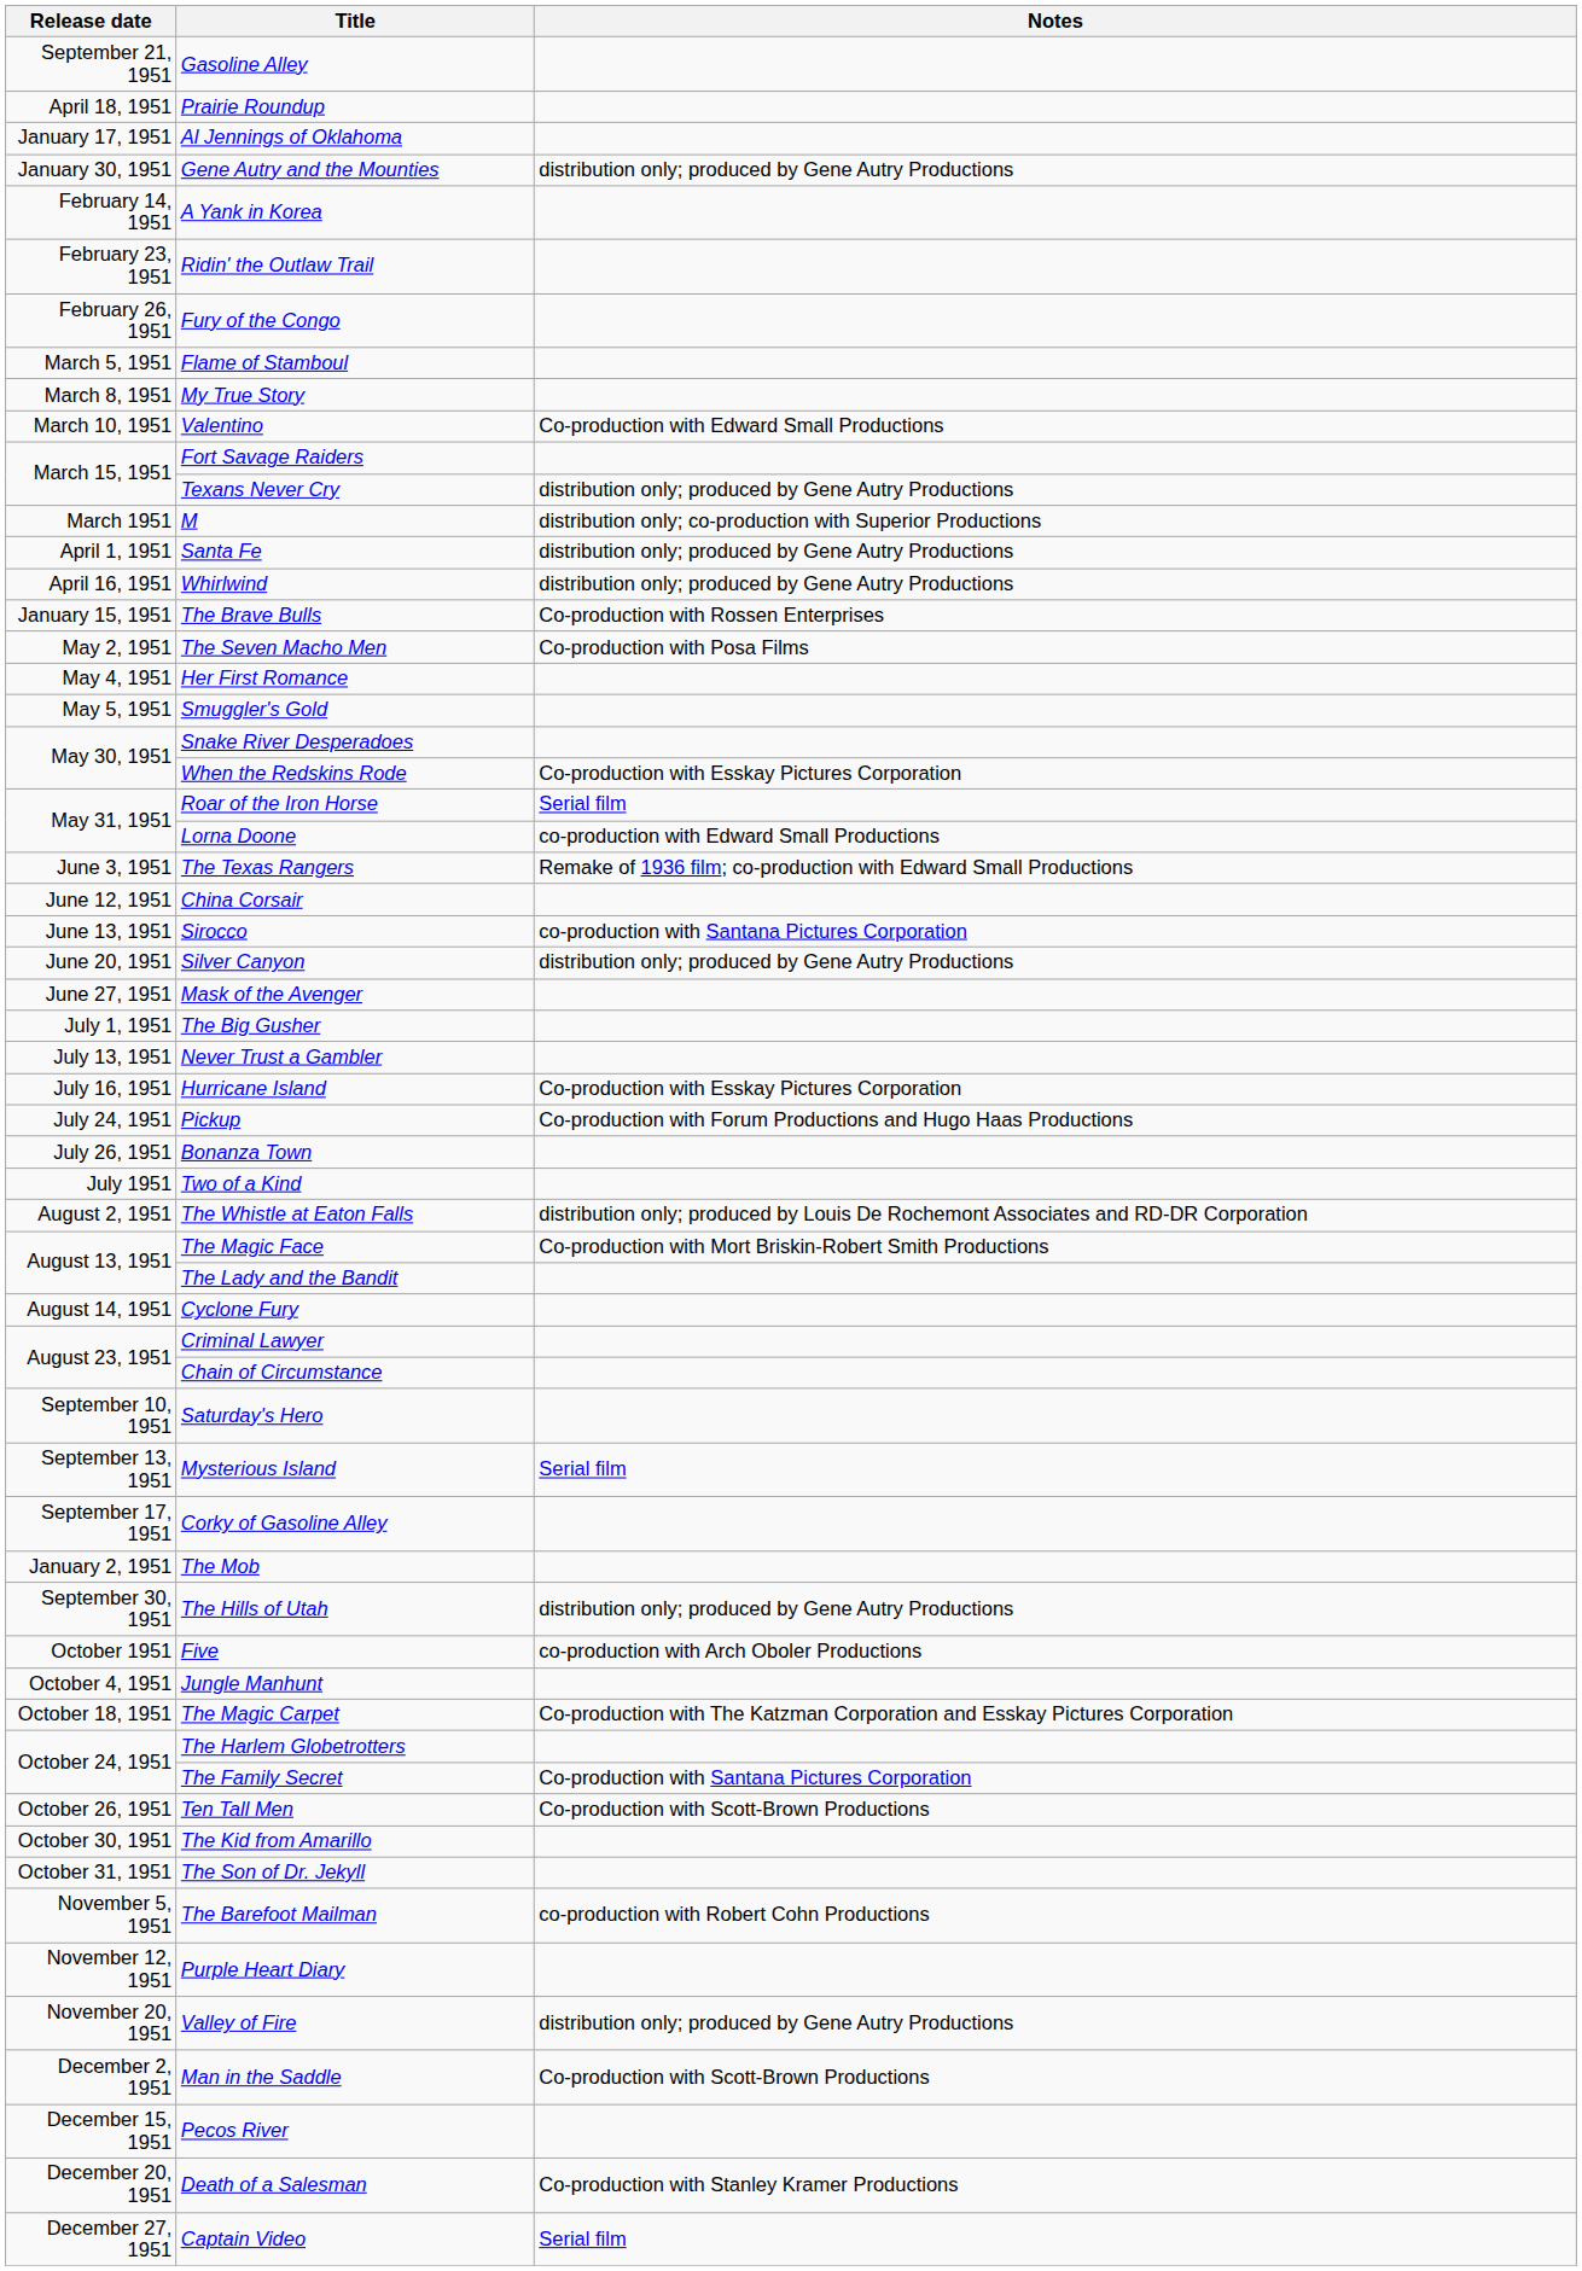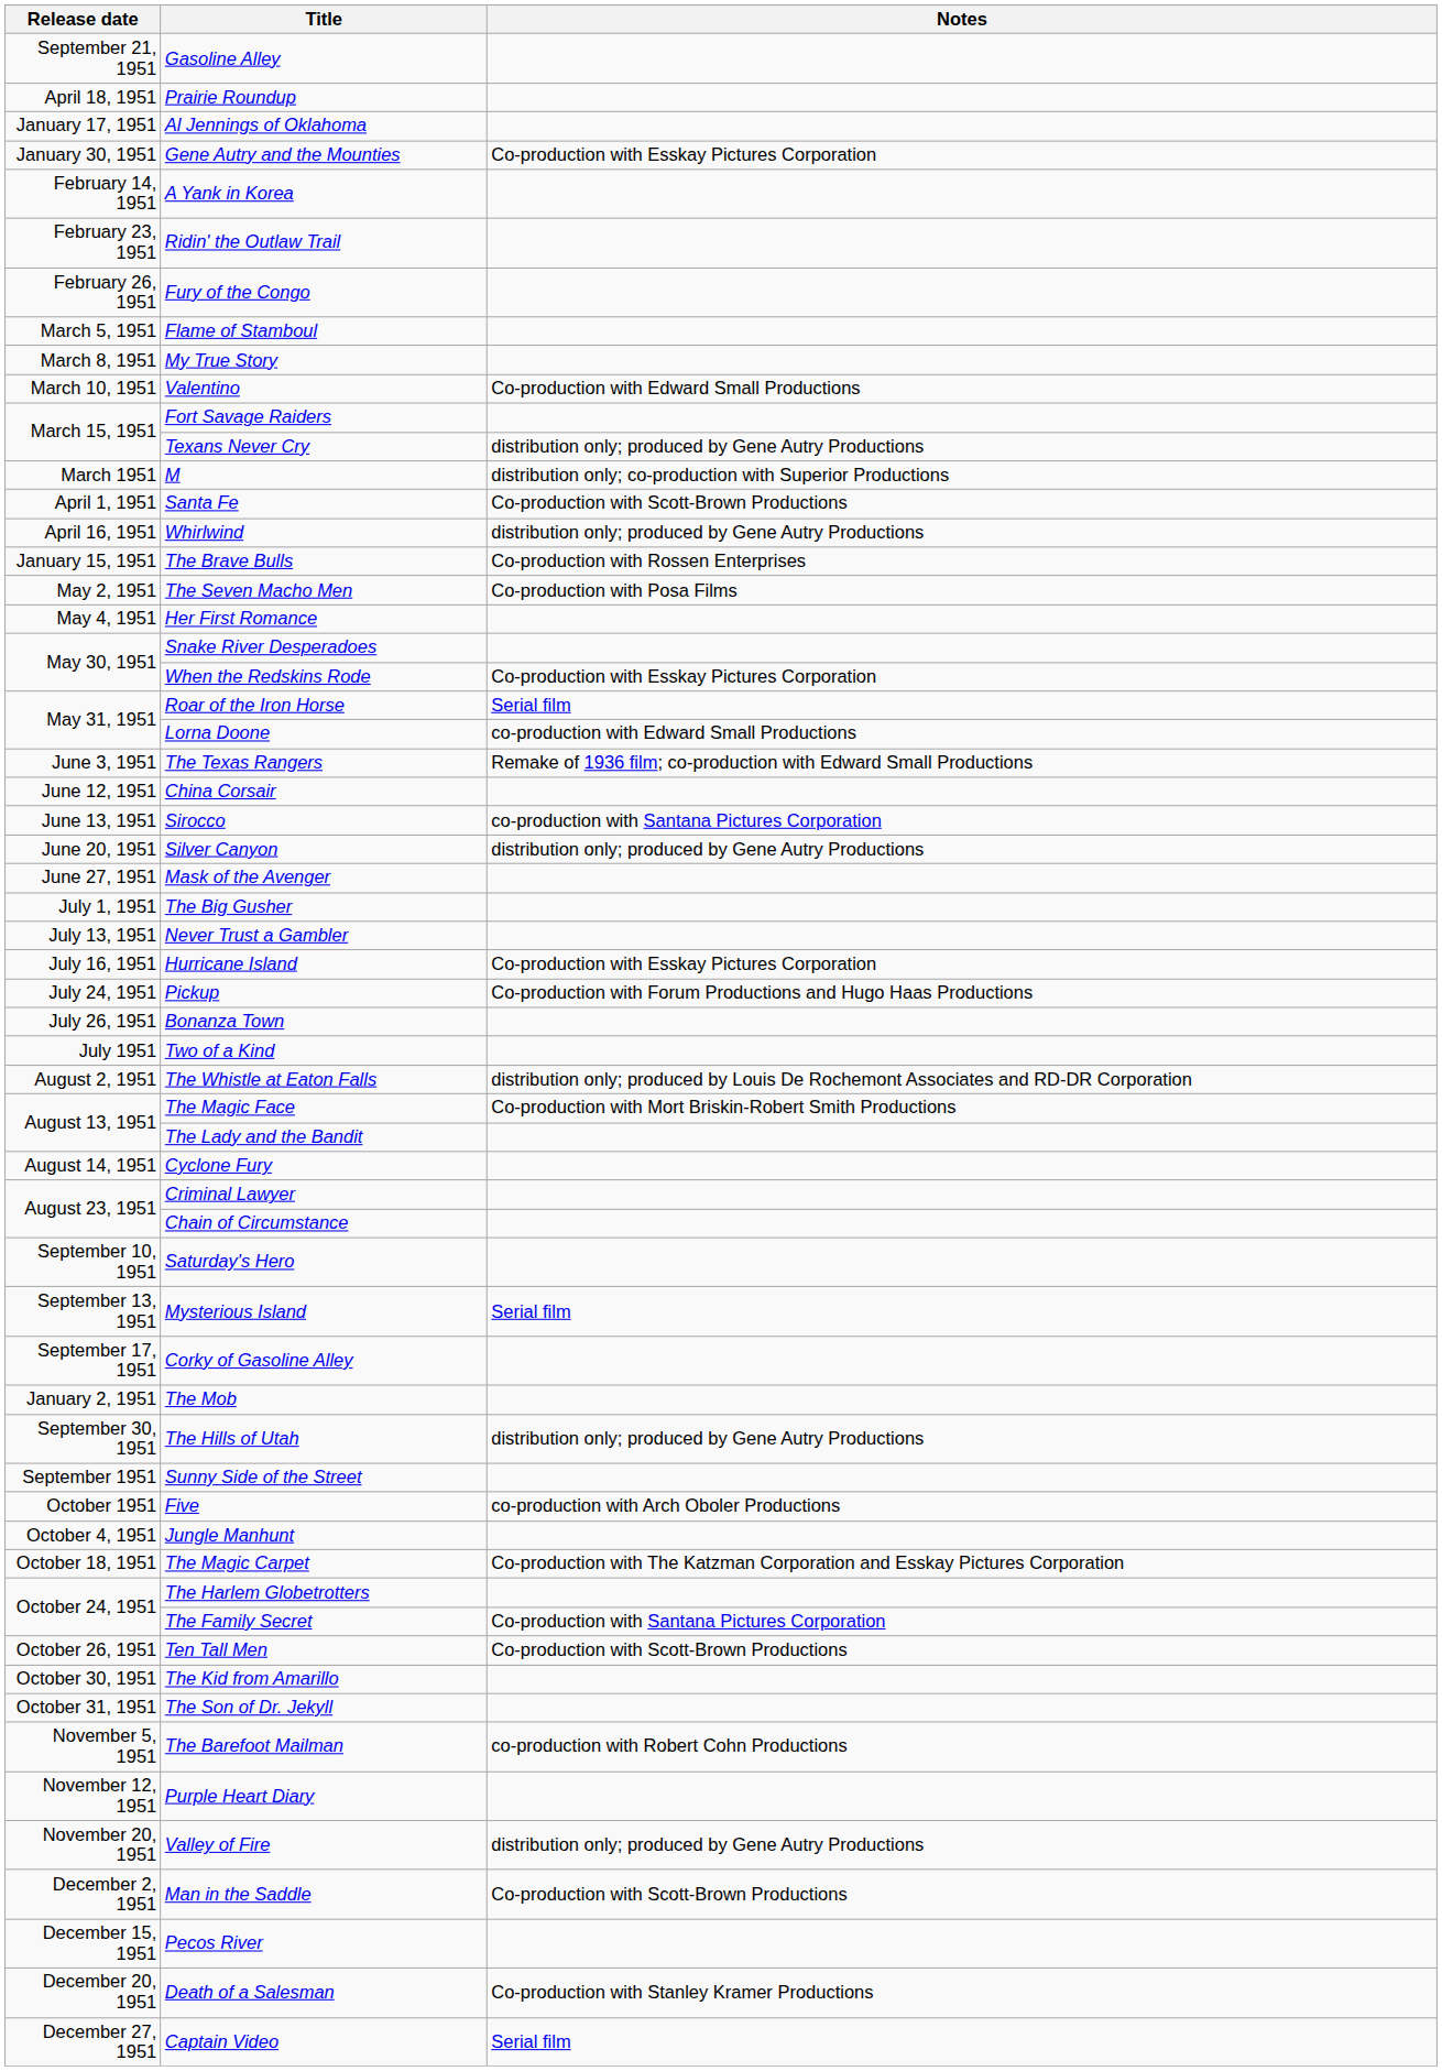Gene Autry and the Mounties | Notes: distribution only; produced by Gene Autry Productions -> Co-production with Esskay Pictures Corporation
Santa Fe | Notes: distribution only; produced by Gene Autry Productions -> Co-production with Scott-Brown Productions
- row: May 5, 1951 | Smuggler's Gold
+ row: September 1951 | Sunny Side of the Street
